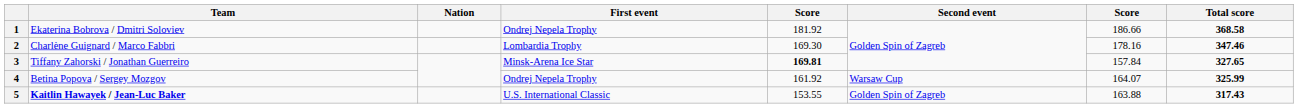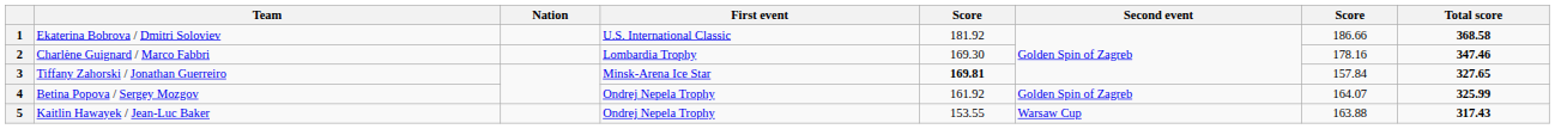1 | First event: Ondrej Nepela Trophy -> U.S. International Classic
4 | Second event: Warsaw Cup -> Golden Spin of Zagreb
5 | Team: bold -> normal
5 | First event: U.S. International Classic -> Ondrej Nepela Trophy
5 | Second event: Golden Spin of Zagreb -> Warsaw Cup
